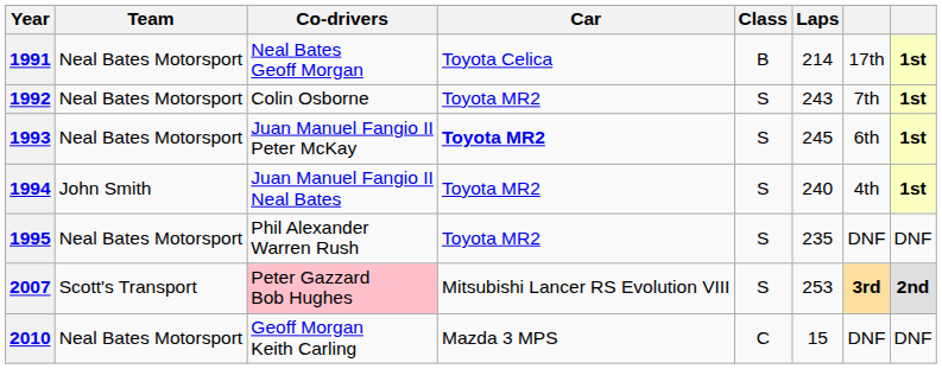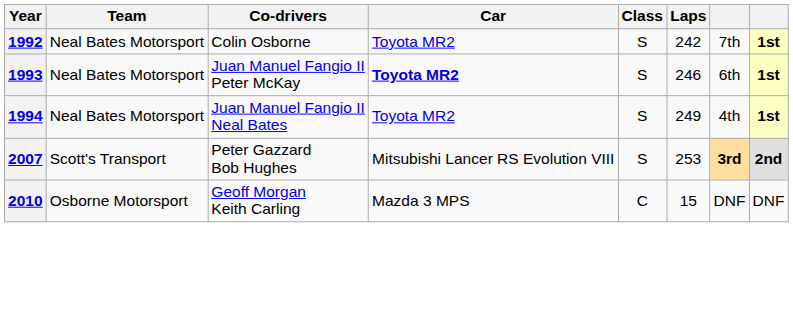- row: 1991 | Neal Bates Motorsport | Neal Bates Geoff Morgan | Toyota Celica | B | 214 | 17th | 1st
1992 | Laps: 243 -> 242
1993 | Laps: 245 -> 246
1994 | Team: John Smith -> Neal Bates Motorsport
1994 | Laps: 240 -> 249
- row: 1995 | Neal Bates Motorsport | Phil Alexander Warren Rush | Toyota MR2 | S | 235 | DNF | DNF
2007 | Co-drivers: pink background -> no background
2010 | Team: Neal Bates Motorsport -> Osborne Motorsport
